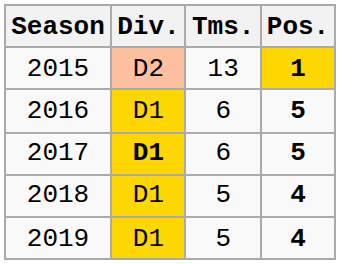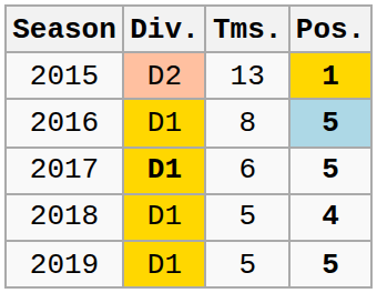2016 | Tms.: 6 -> 8
2016 | Pos.: no background -> lightblue background
2019 | Pos.: 4 -> 5
